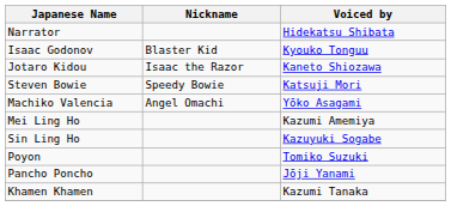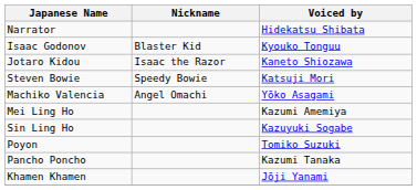Pancho Poncho | Voiced by: Jōji Yanami -> Kazumi Tanaka
Khamen Khamen | Voiced by: Kazumi Tanaka -> Jōji Yanami
